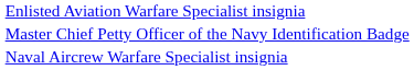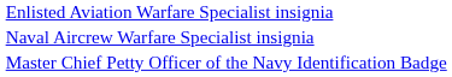rows swapped: Naval Aircrew Warfare Specialist insignia <-> Master Chief Petty Officer of the Navy Identification Badge
